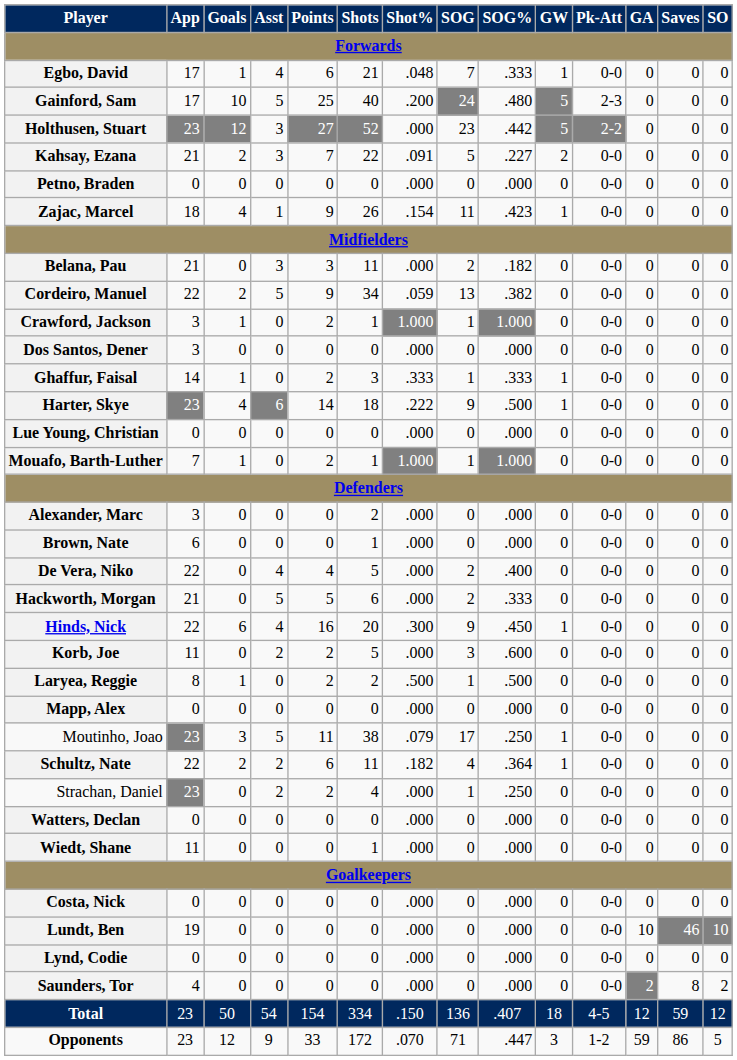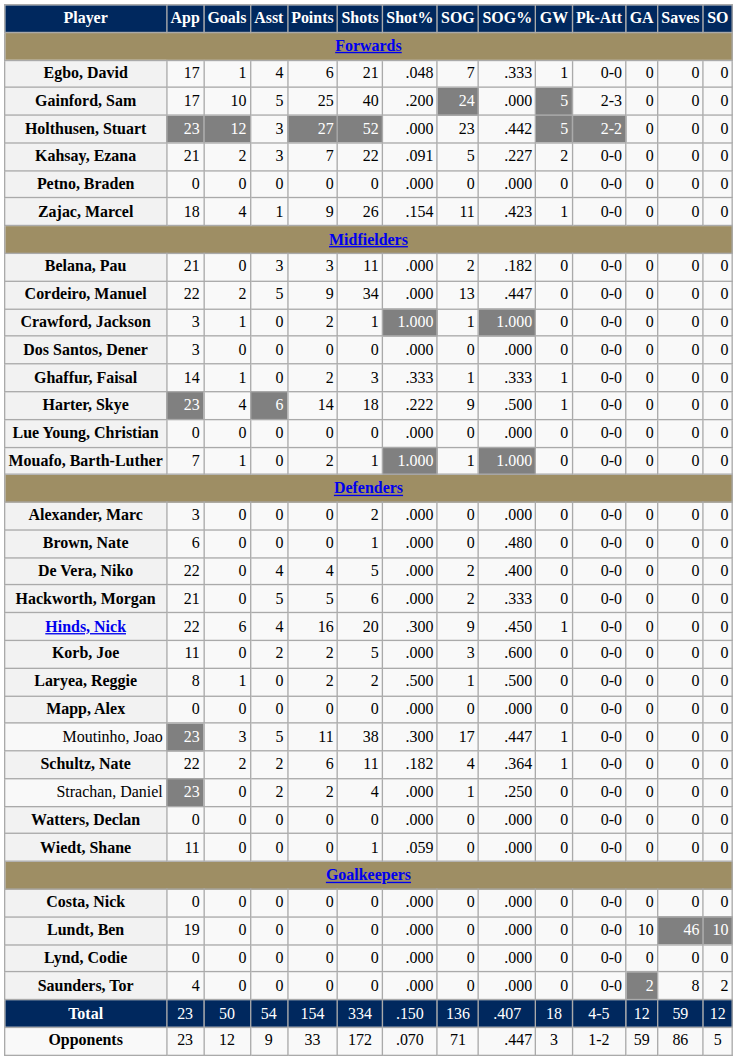Gainford, Sam | SOG%: .480 -> .000
Cordeiro, Manuel | Shot%: .059 -> .000
Cordeiro, Manuel | SOG%: .382 -> .447
Brown, Nate | SOG%: .000 -> .480
Moutinho, Joao | Shot%: .079 -> .300
Moutinho, Joao | SOG%: .250 -> .447
Wiedt, Shane | Shot%: .000 -> .059
